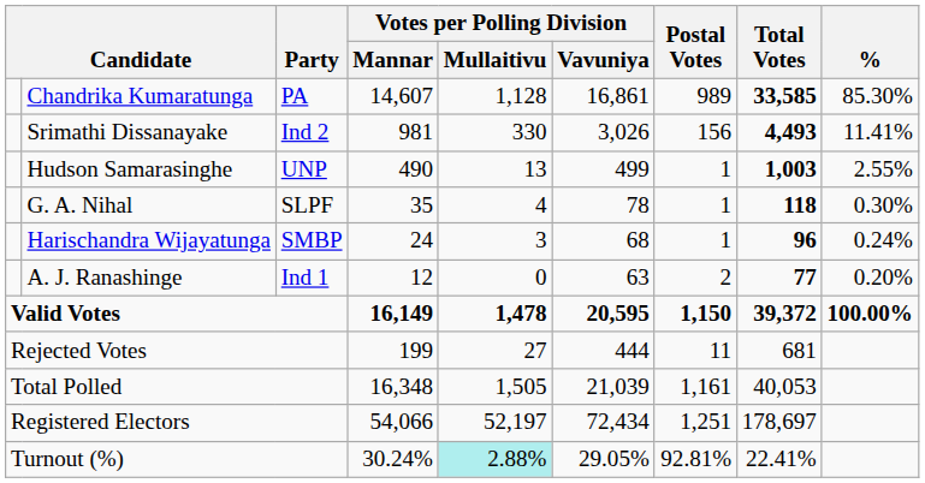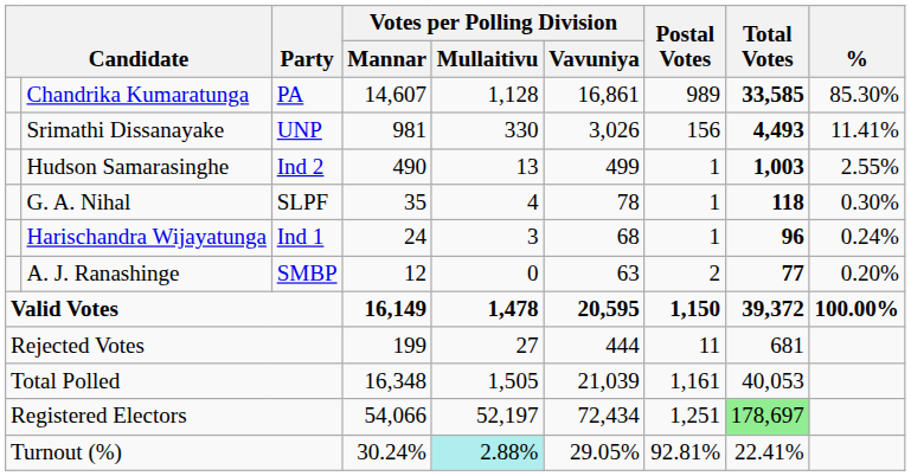Srimathi Dissanayake | Party: Ind 2 -> UNP
Hudson Samarasinghe | Party: UNP -> Ind 2
Harischandra Wijayatunga | Party: SMBP -> Ind 1
A. J. Ranashinge | Party: Ind 1 -> SMBP
Registered Electors | Total Votes: no background -> lightgreen background
